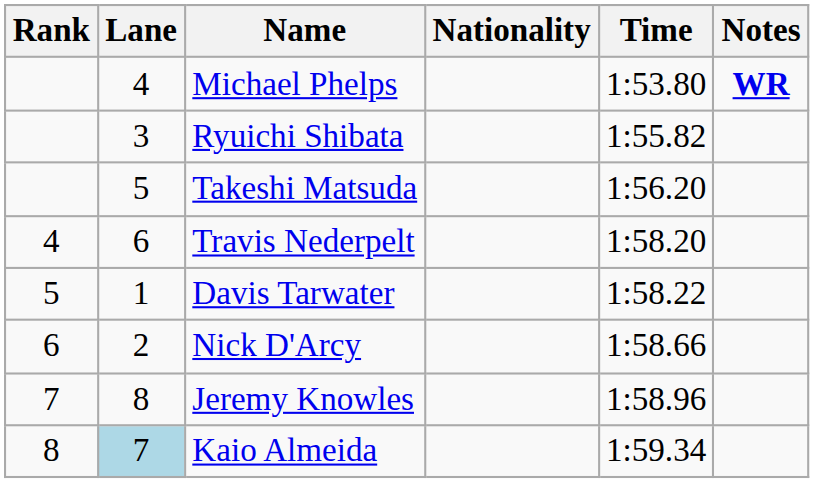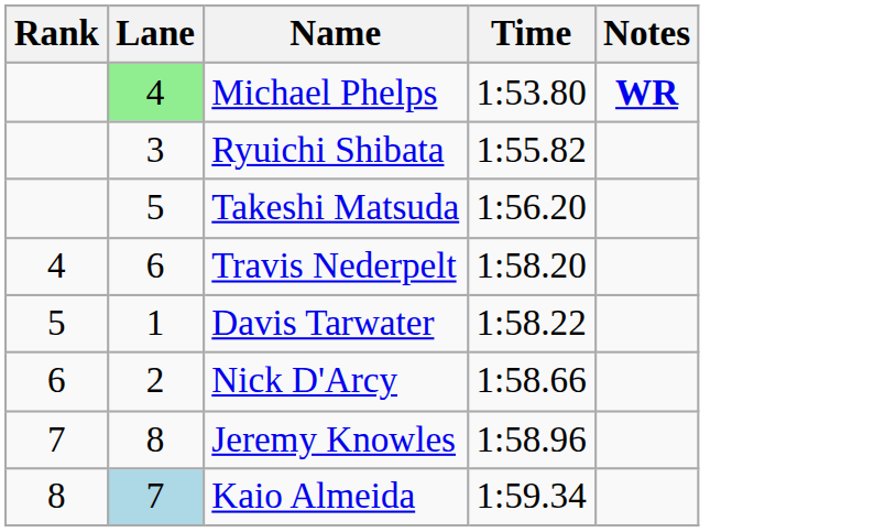- column: Nationality
Michael Phelps | Lane: no background -> lightgreen background
